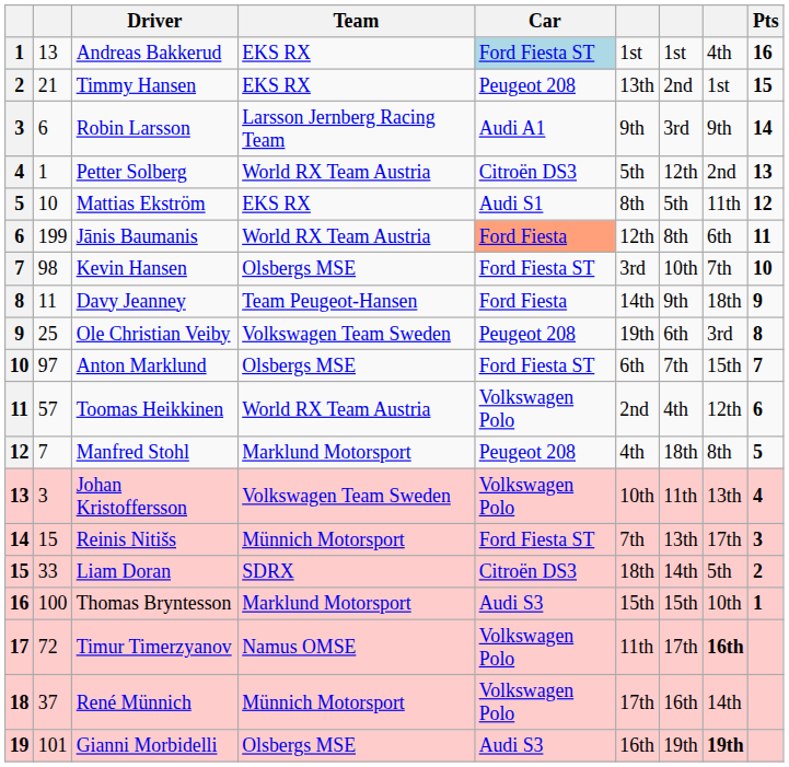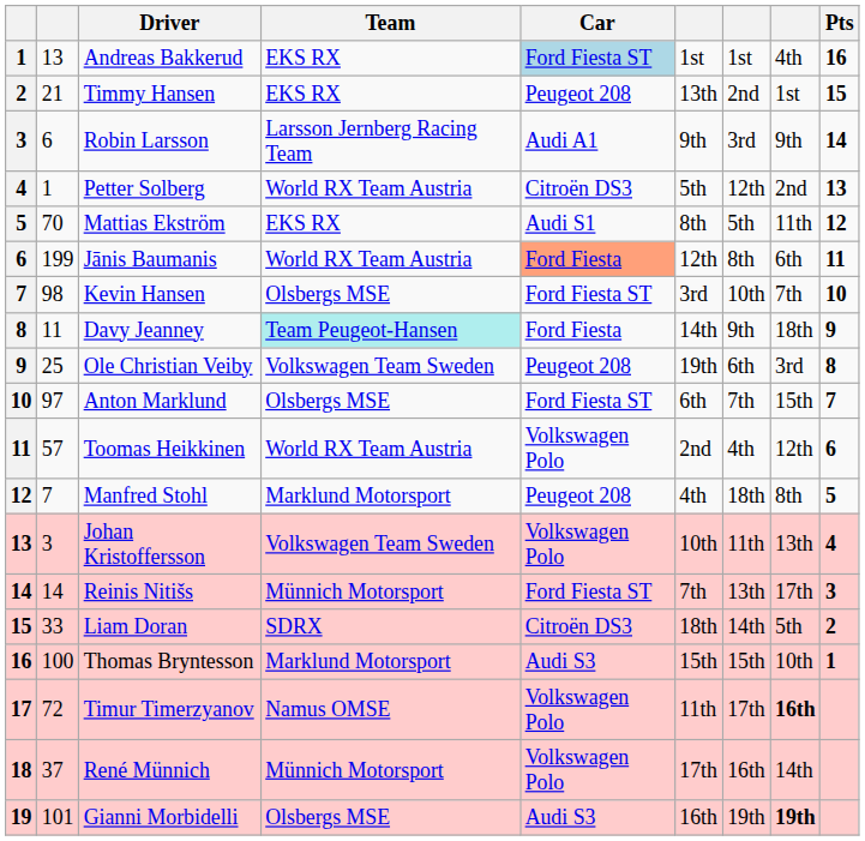Mattias Ekström | column 2: 10 -> 70
Davy Jeanney | Team: no background -> paleturquoise background
Reinis Nitišs | column 2: 15 -> 14
